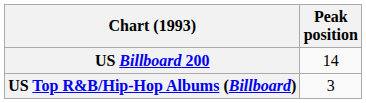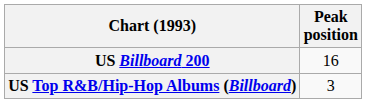US Billboard 200 | Peak position: 14 -> 16
